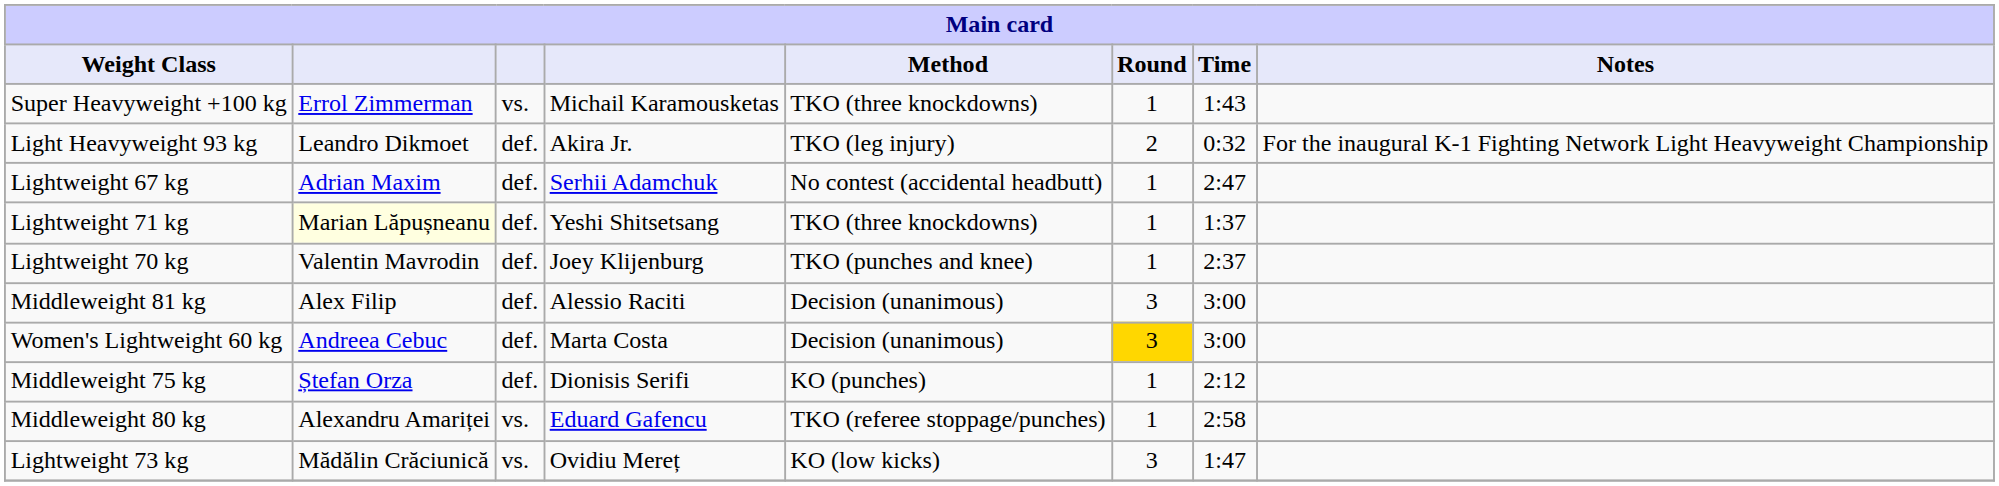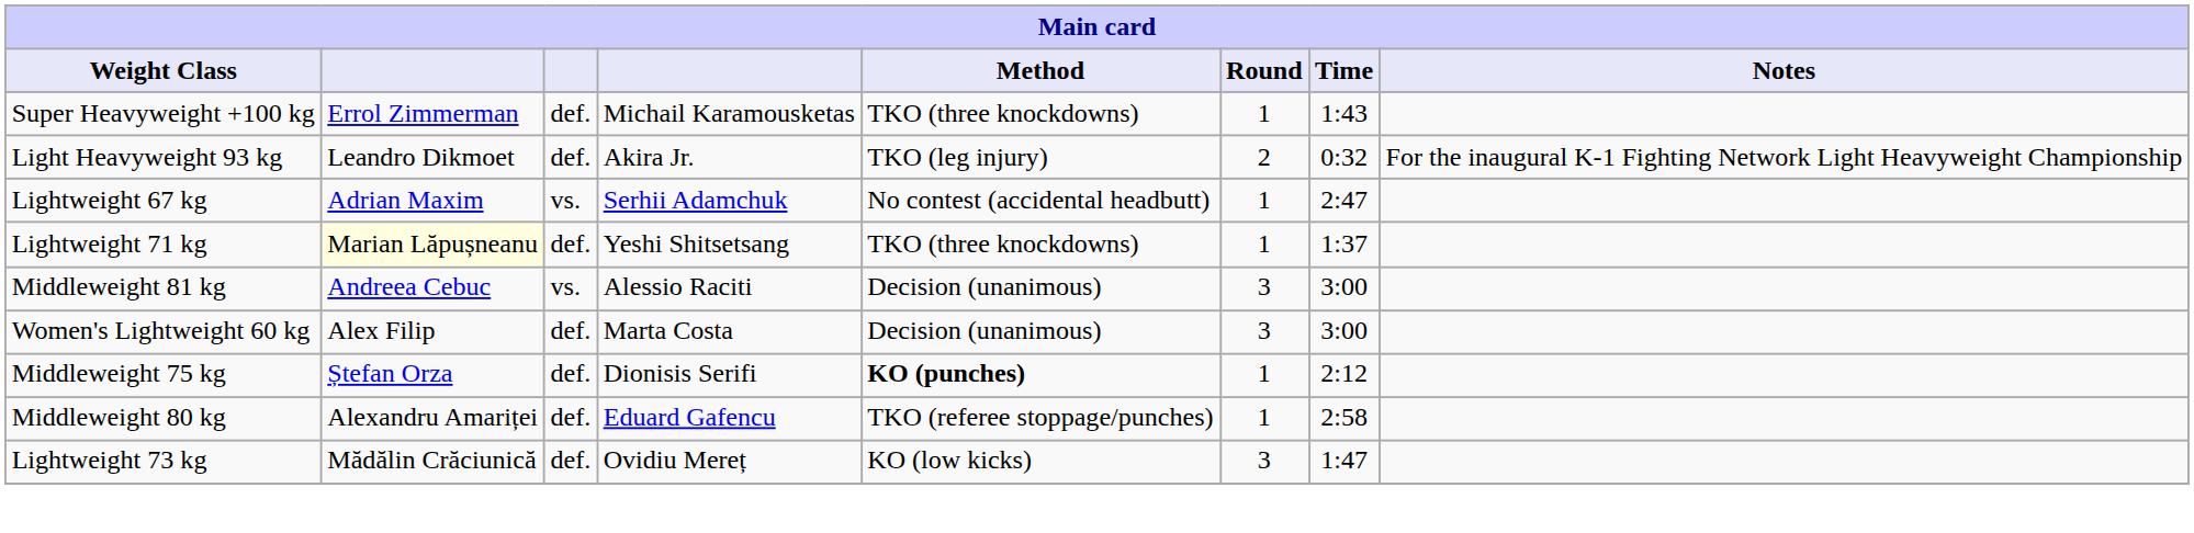Super Heavyweight +100 kg | column 3: vs. -> def.
Lightweight 67 kg | column 3: def. -> vs.
- row: Lightweight 70 kg | Valentin Mavrodin | def. | Joey Klijenburg | TKO (punches and knee) | 1 | 2:37
Middleweight 81 kg | column 2: Alex Filip -> Andreea Cebuc
Middleweight 81 kg | column 3: def. -> vs.
Women's Lightweight 60 kg | column 2: Andreea Cebuc -> Alex Filip
Women's Lightweight 60 kg | Round: gold background -> no background
Middleweight 75 kg | Method: normal -> bold
Middleweight 80 kg | column 3: vs. -> def.
Lightweight 73 kg | column 3: vs. -> def.
